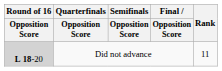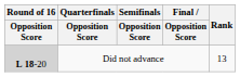Did not advance | Rank: 11 -> 13
